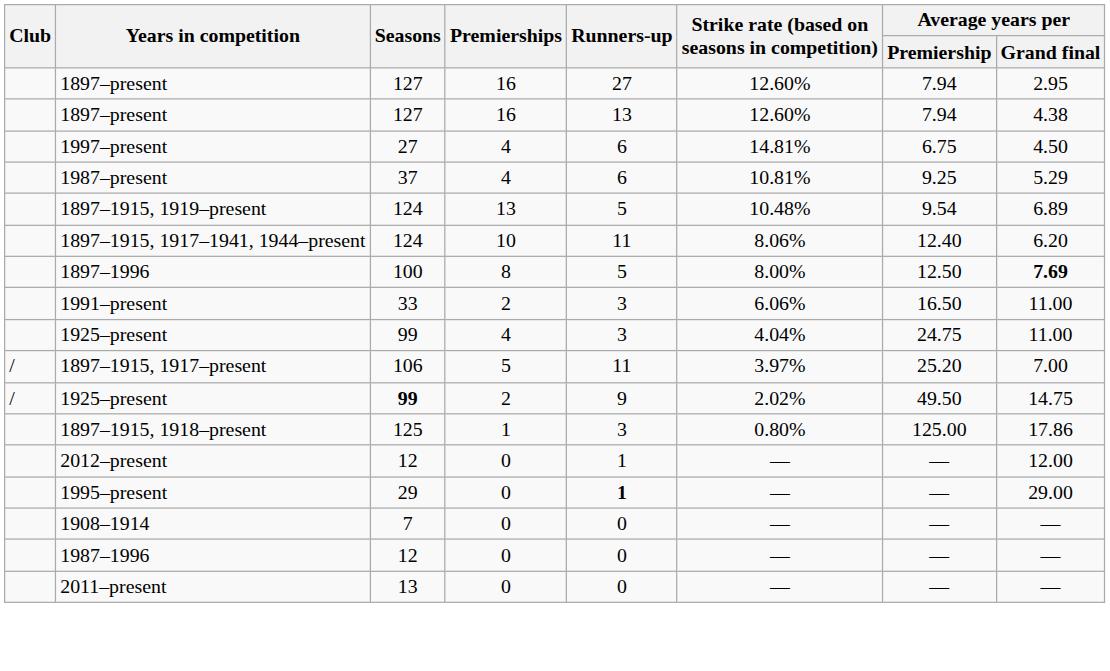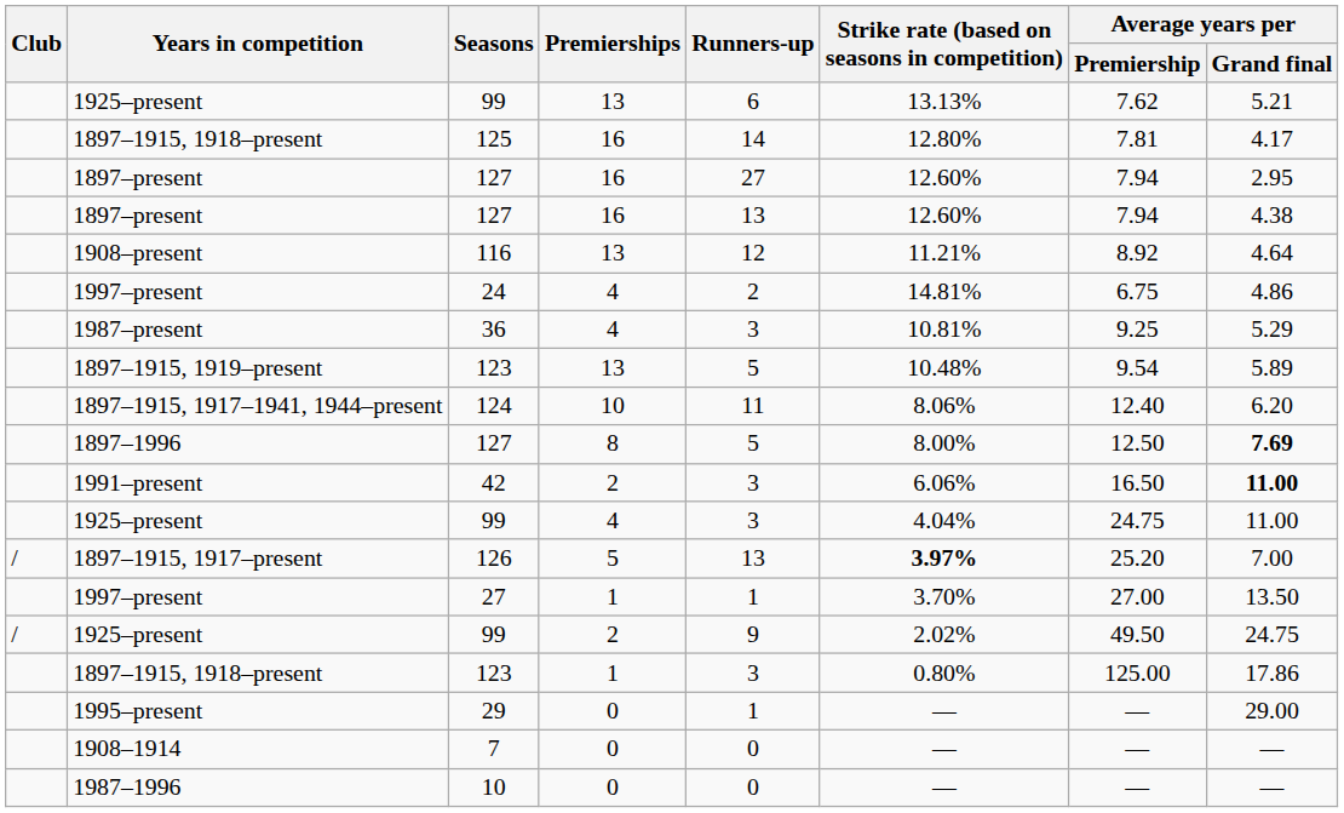+ row: 1925–present | 99 | 13 | 6 | 13.13% | 7.62 | 5.21
+ row: 1897–1915, 1918–present | 125 | 16 | 14 | 12.80% | 7.81 | 4.17
+ row: 1908–present | 116 | 13 | 12 | 11.21% | 8.92 | 4.64
1997–present / 4 | Seasons: 27 -> 24
1997–present / 4 | Runners-up: 6 -> 2
1997–present / 4 | Average years per / Grand final: 4.50 -> 4.86
1987–present | Seasons: 37 -> 36
1987–present | Runners-up: 6 -> 3
1897–1915, 1919–present | Seasons: 124 -> 123
1897–1915, 1919–present | Average years per / Grand final: 6.89 -> 5.89
1897–1996 | Seasons: 100 -> 127
1991–present | Seasons: 33 -> 42
1991–present | Average years per / Grand final: normal -> bold
1897–1915, 1917–present | Seasons: 106 -> 126
1897–1915, 1917–present | Runners-up: 11 -> 13
1897–1915, 1917–present | Strike rate (based on seasons in competition): normal -> bold
+ row: 1997–present | 27 | 1 | 1 | 3.70% | 27.00 | 13.50
1925–present / 2 | Seasons: bold -> normal
1925–present / 2 | Average years per / Grand final: 14.75 -> 24.75
1897–1915, 1918–present / 1 | Seasons: 125 -> 123
- row: 2012–present | 12 | 0 | 1 | — | — | 12.00
1995–present | Runners-up: bold -> normal
1987–1996 | Seasons: 12 -> 10
- row: 2011–present | 13 | 0 | 0 | — | — | —
